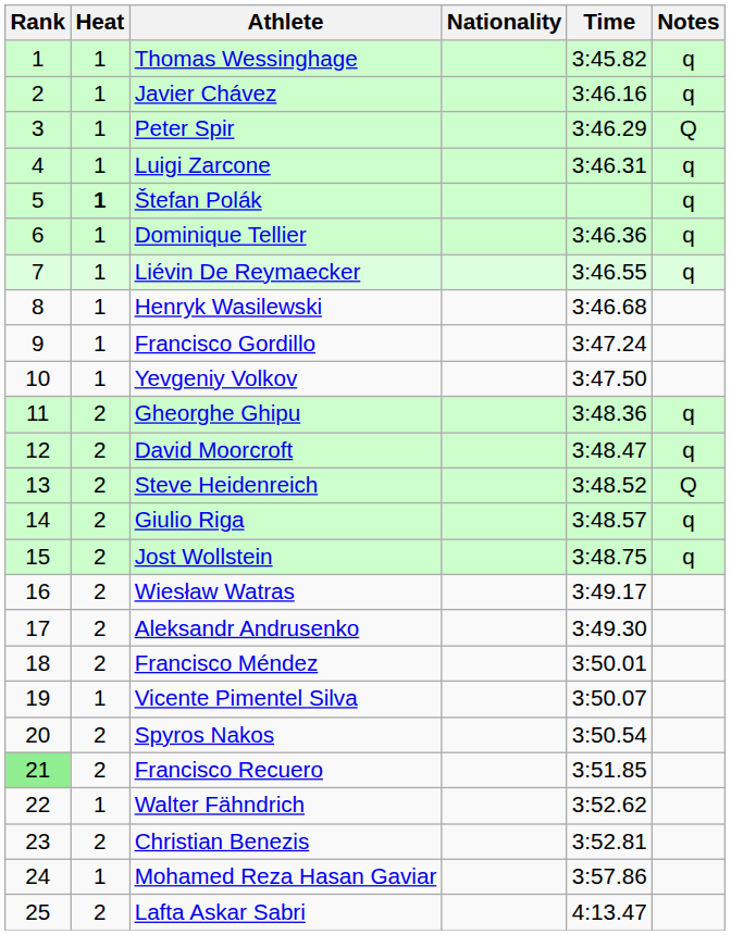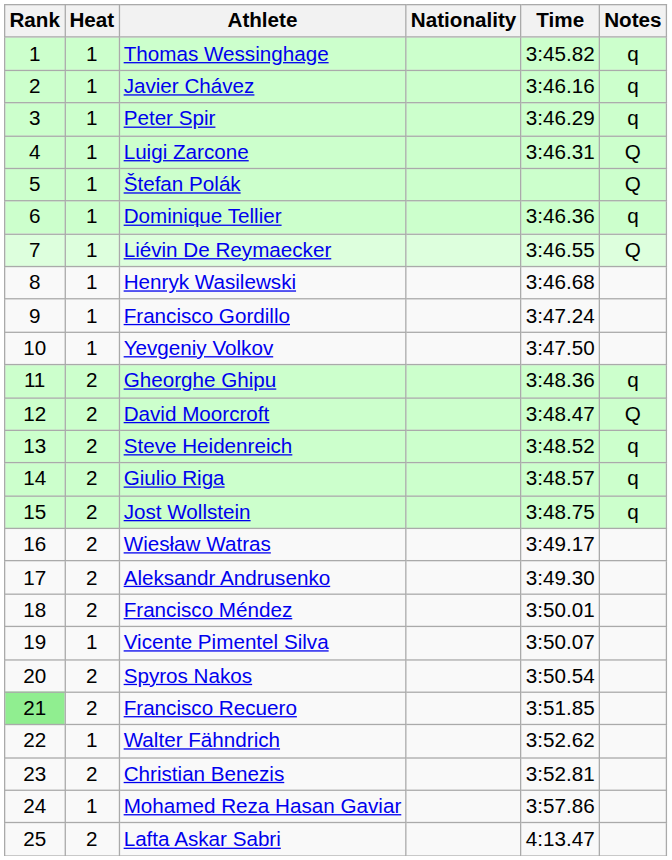Peter Spir | Notes: Q -> q
Luigi Zarcone | Notes: q -> Q
Štefan Polák | Heat: bold -> normal
Štefan Polák | Notes: q -> Q
Liévin De Reymaecker | Notes: q -> Q
David Moorcroft | Notes: q -> Q
Steve Heidenreich | Notes: Q -> q
